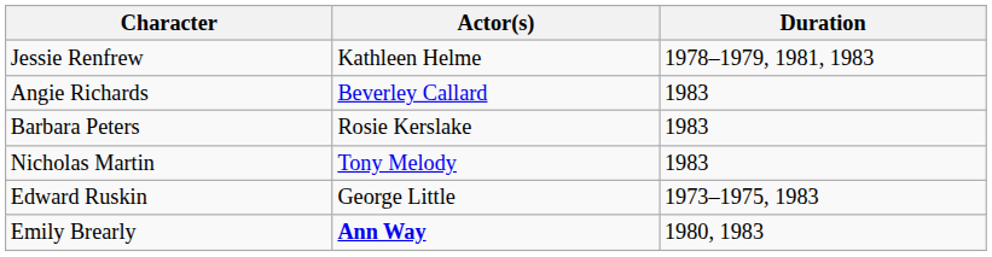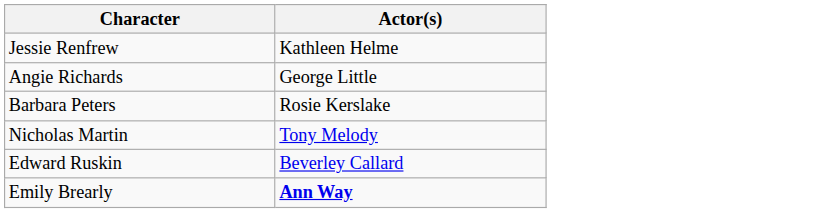- column: Duration | 1978–1979, 1981, 1983 | 1983 | 1983 | 1983 | 1973–1975, 1983 | 1980, 1983
Angie Richards | Actor(s): Beverley Callard -> George Little
Edward Ruskin | Actor(s): George Little -> Beverley Callard
